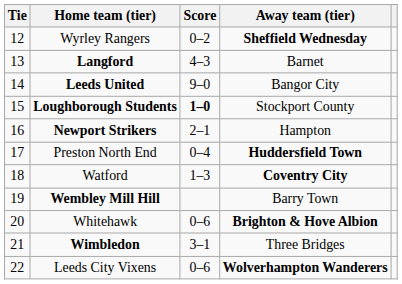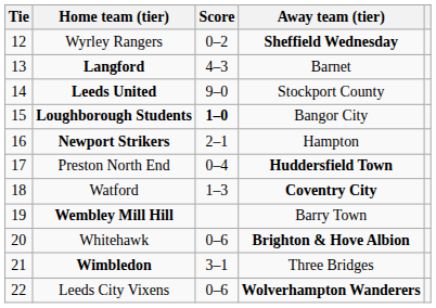Leeds United | Away team (tier): Bangor City -> Stockport County
Loughborough Students | Away team (tier): Stockport County -> Bangor City
